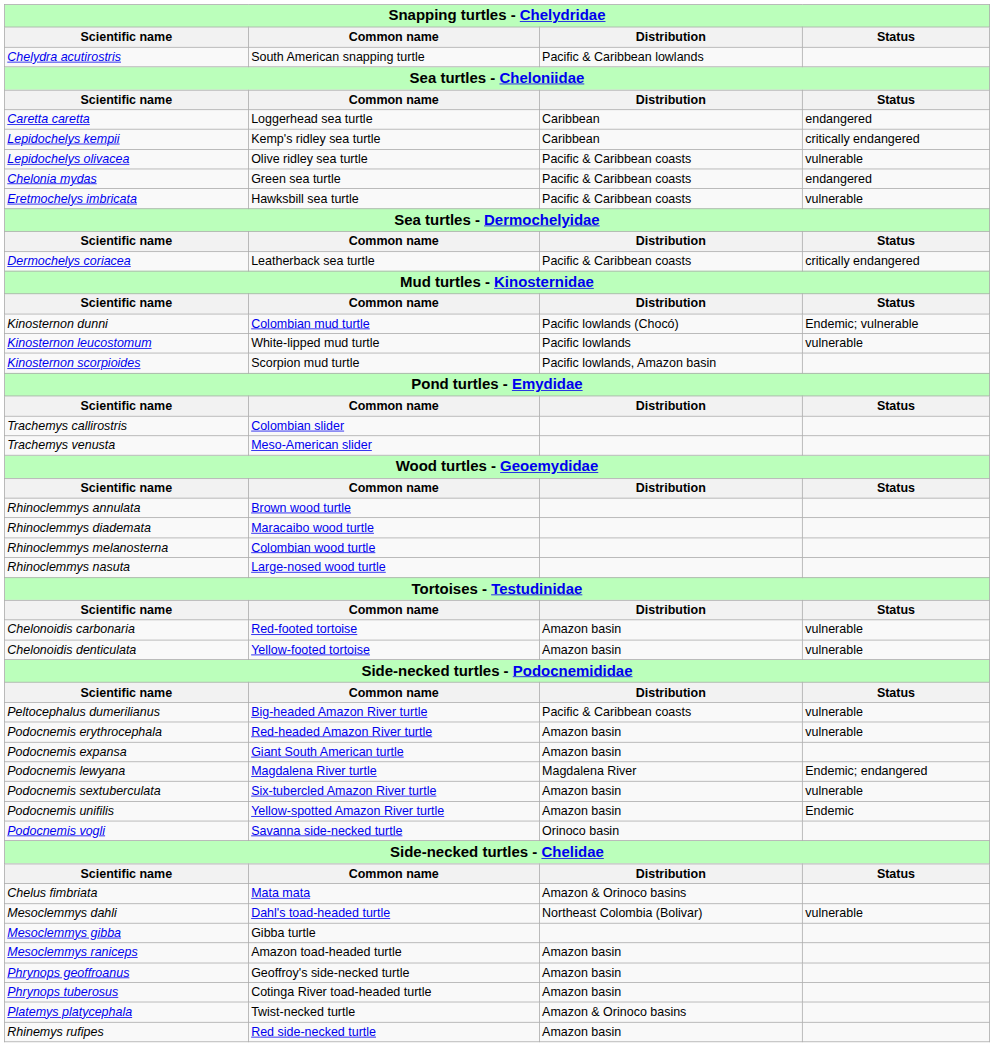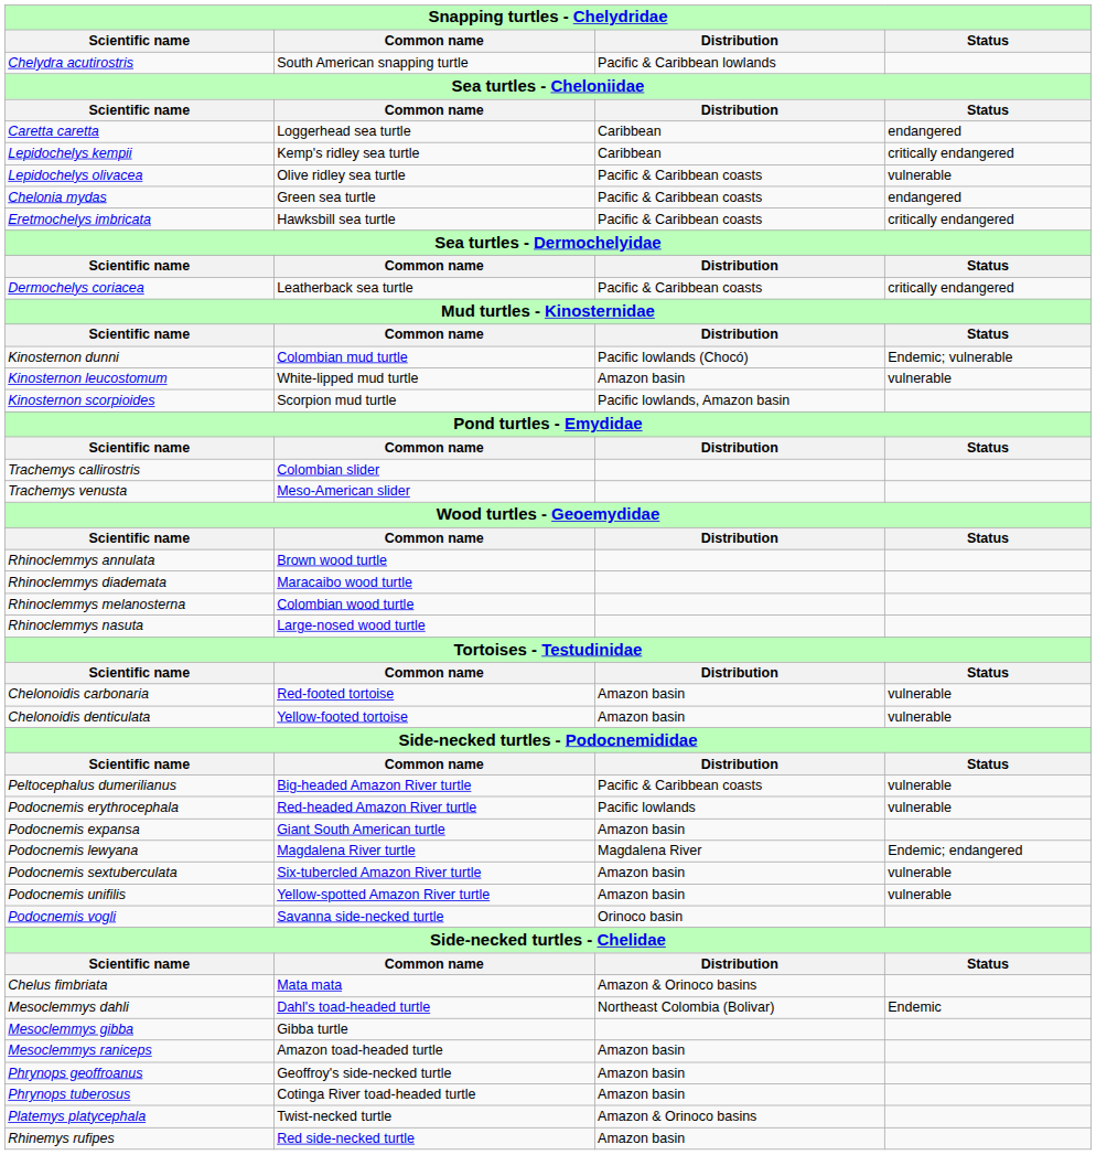Eretmochelys imbricata | column 4: vulnerable -> critically endangered
Kinosternon leucostomum | column 3: Pacific lowlands -> Amazon basin
Podocnemis erythrocephala | column 3: Amazon basin -> Pacific lowlands
Podocnemis unifilis | column 4: Endemic -> vulnerable
Mesoclemmys dahli | column 4: vulnerable -> Endemic
